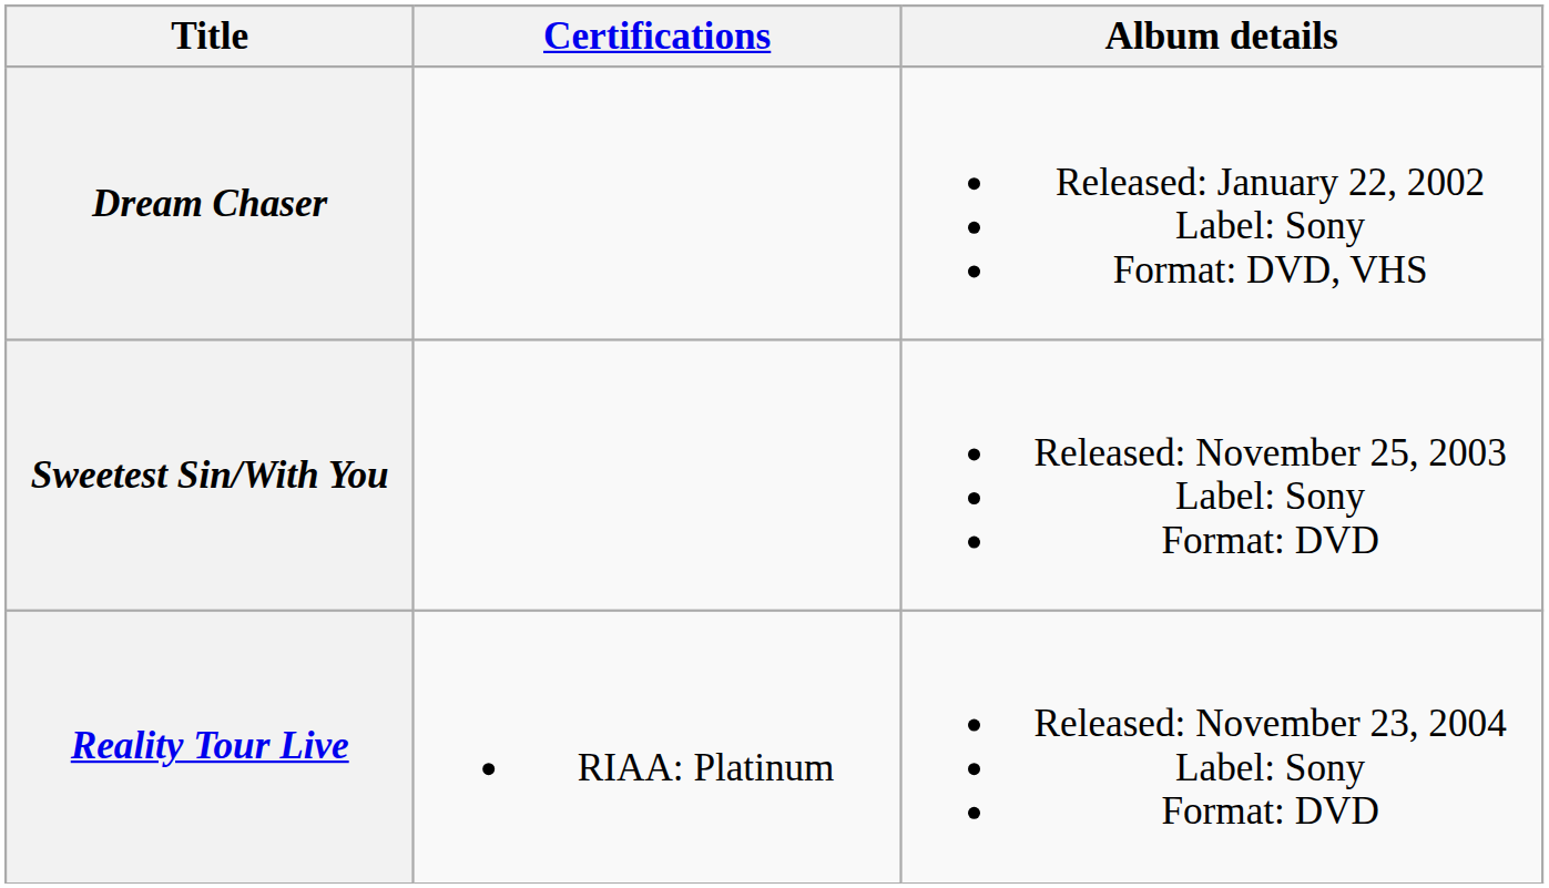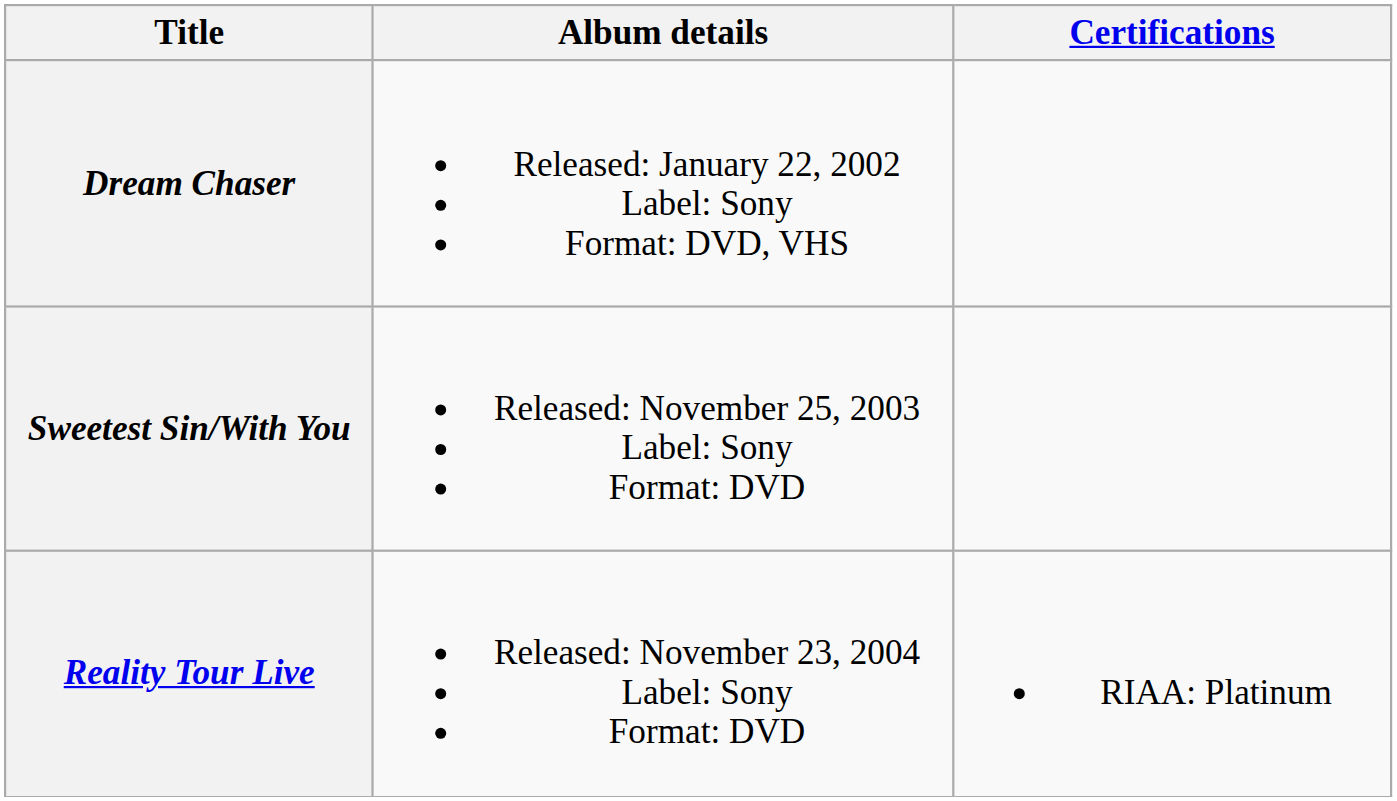columns swapped: Album details <-> Certifications
